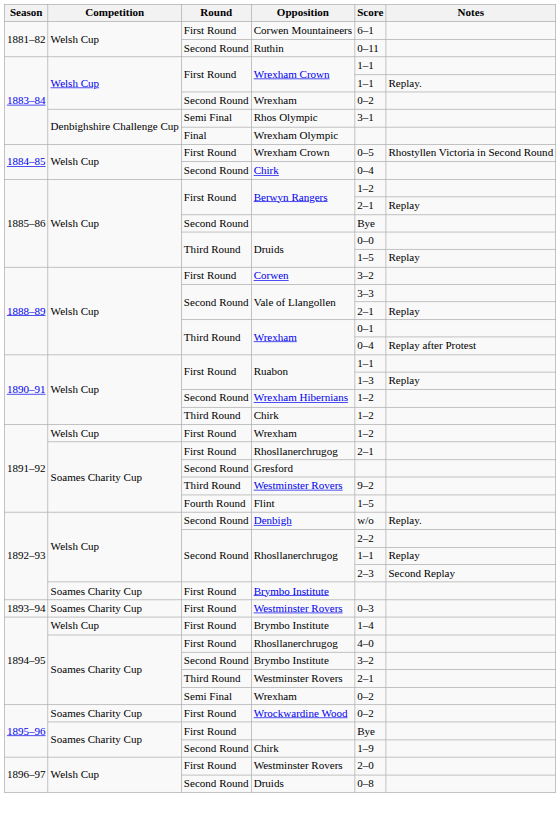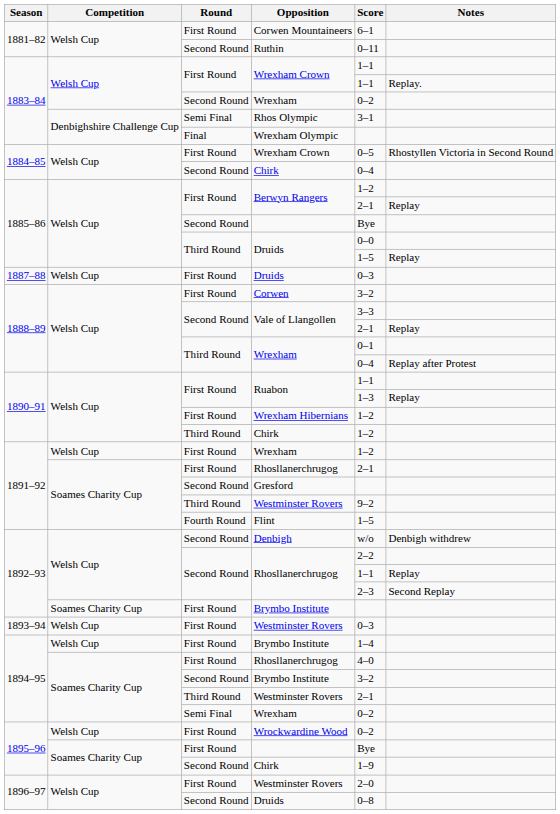+ row: 1887–88 | Welsh Cup | First Round | Druids | 0–3
Wrexham Hibernians | Round: Second Round -> First Round
Denbigh | Notes: Replay. -> Denbigh withdrew
1893–94 / Westminster Rovers | Competition: Soames Charity Cup -> Welsh Cup
Wrockwardine Wood | Competition: Soames Charity Cup -> Welsh Cup
